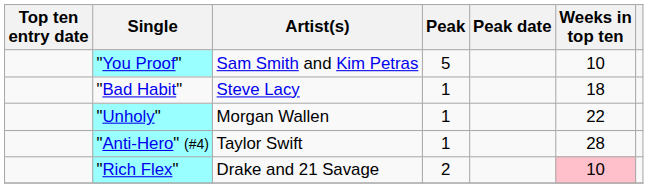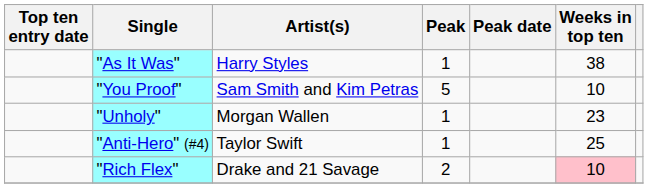+ row: "As It Was" | Harry Styles | 1 | 38
- row: "Bad Habit" | Steve Lacy | 1 | 18
"Unholy" | Weeks in top ten: 22 -> 23
"Anti-Hero" (#4) | Weeks in top ten: 28 -> 25
